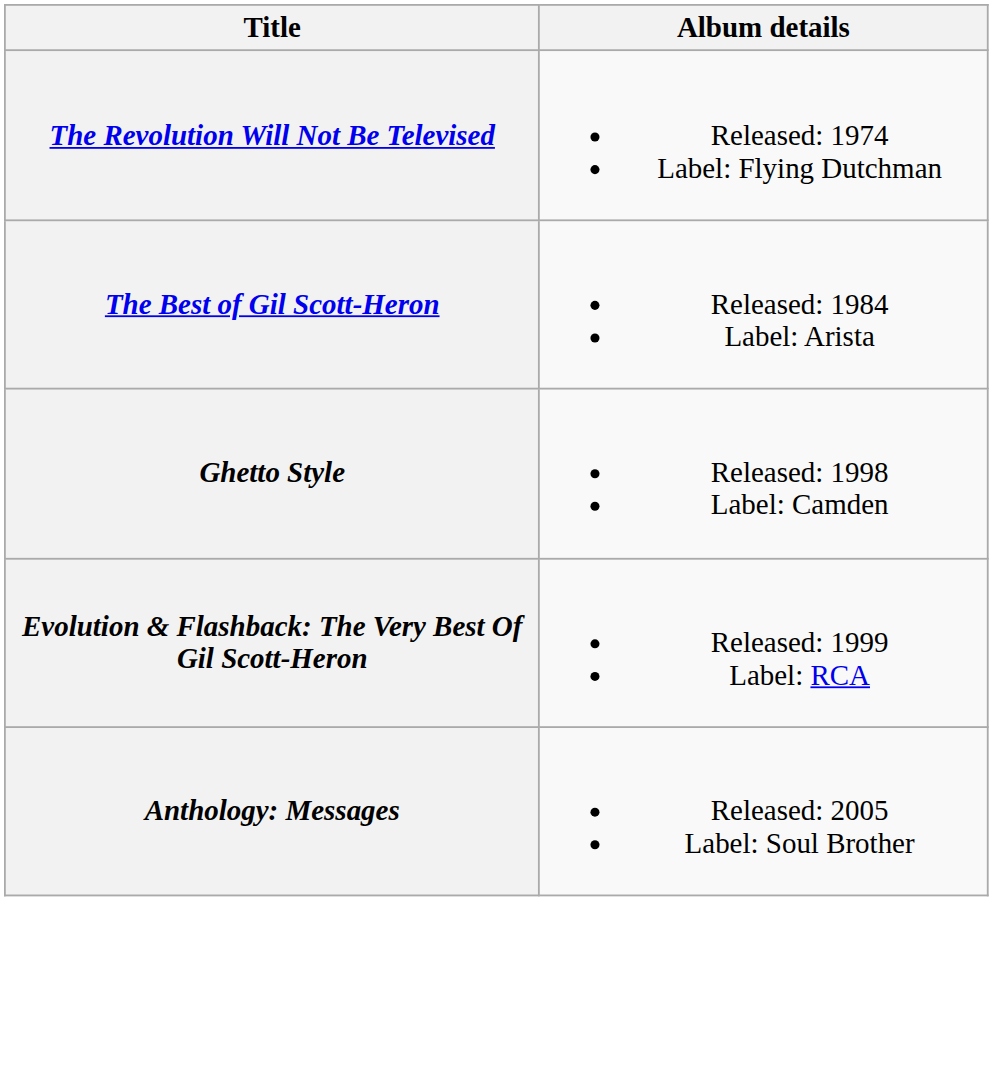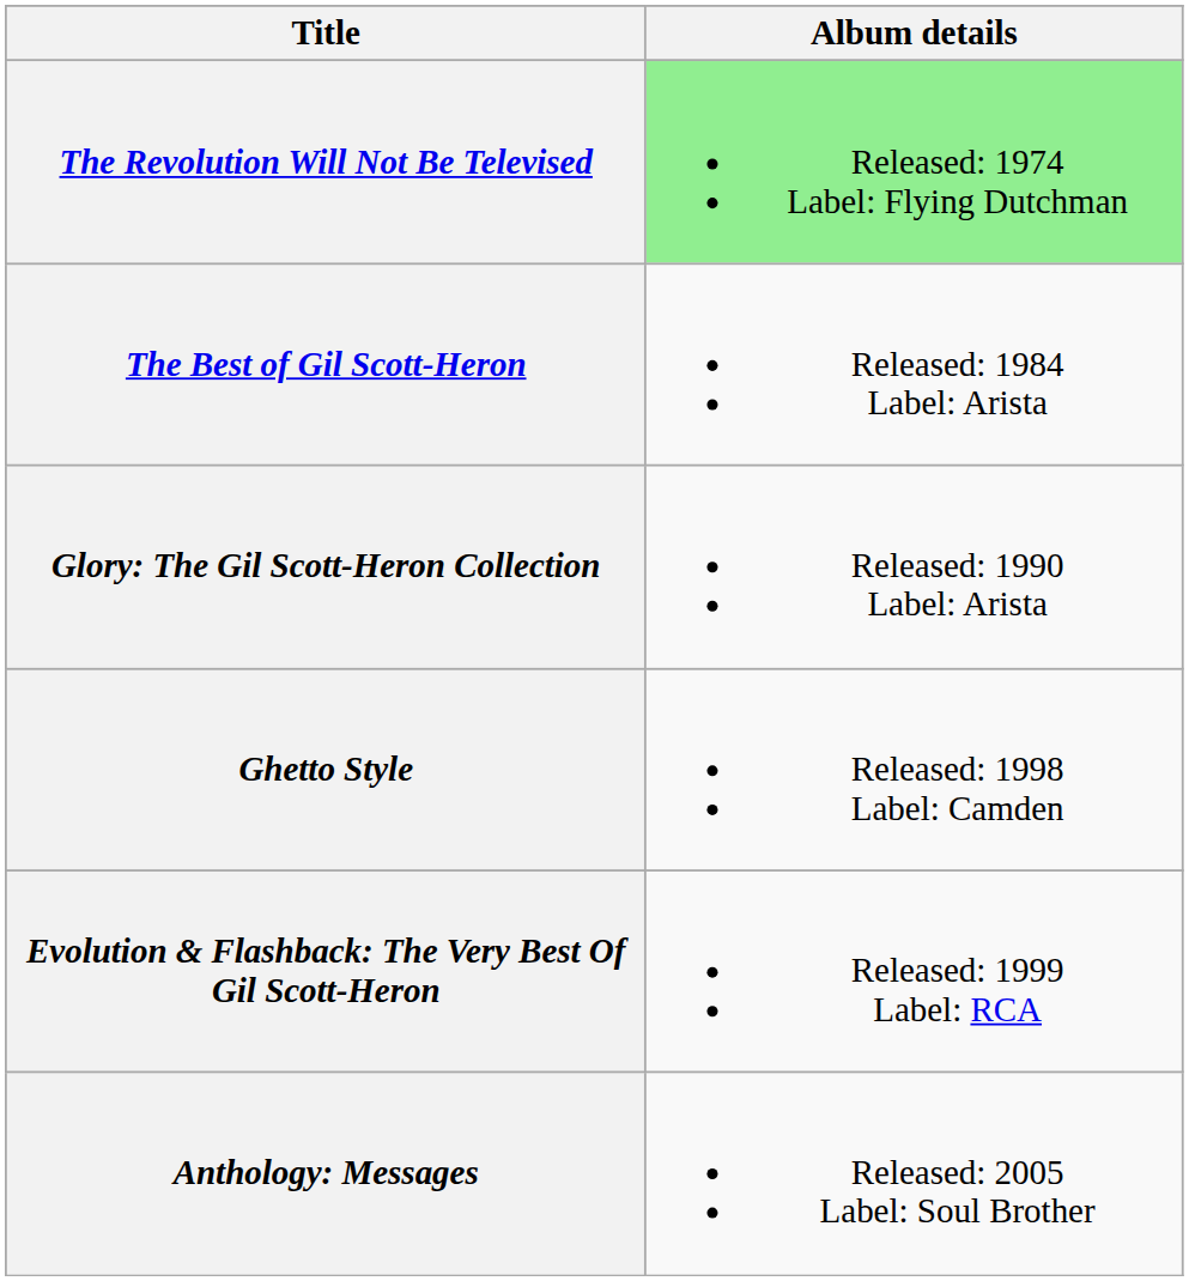The Revolution Will Not Be Televised | Album details: no background -> lightgreen background
+ row: Glory: The Gil Scott-Heron Collection | Released: 1990 Label: Arista
